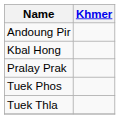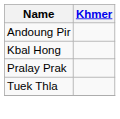- row: Tuek Phos
